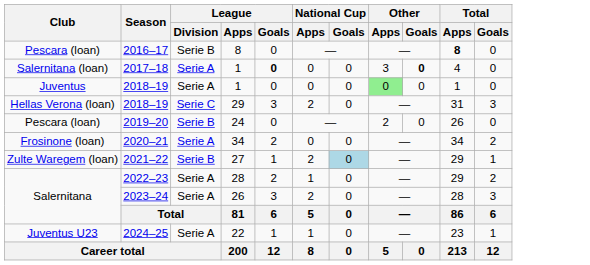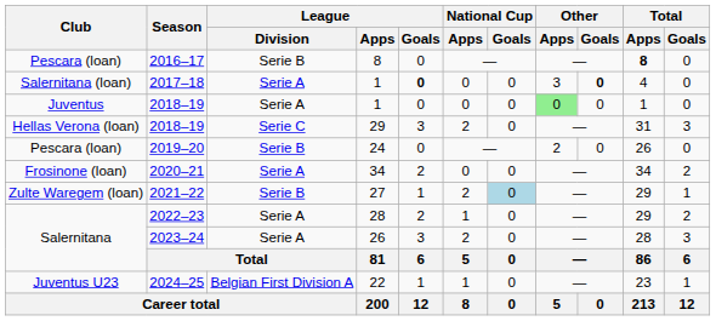2024–25 | League / Division: Serie A -> Belgian First Division A
